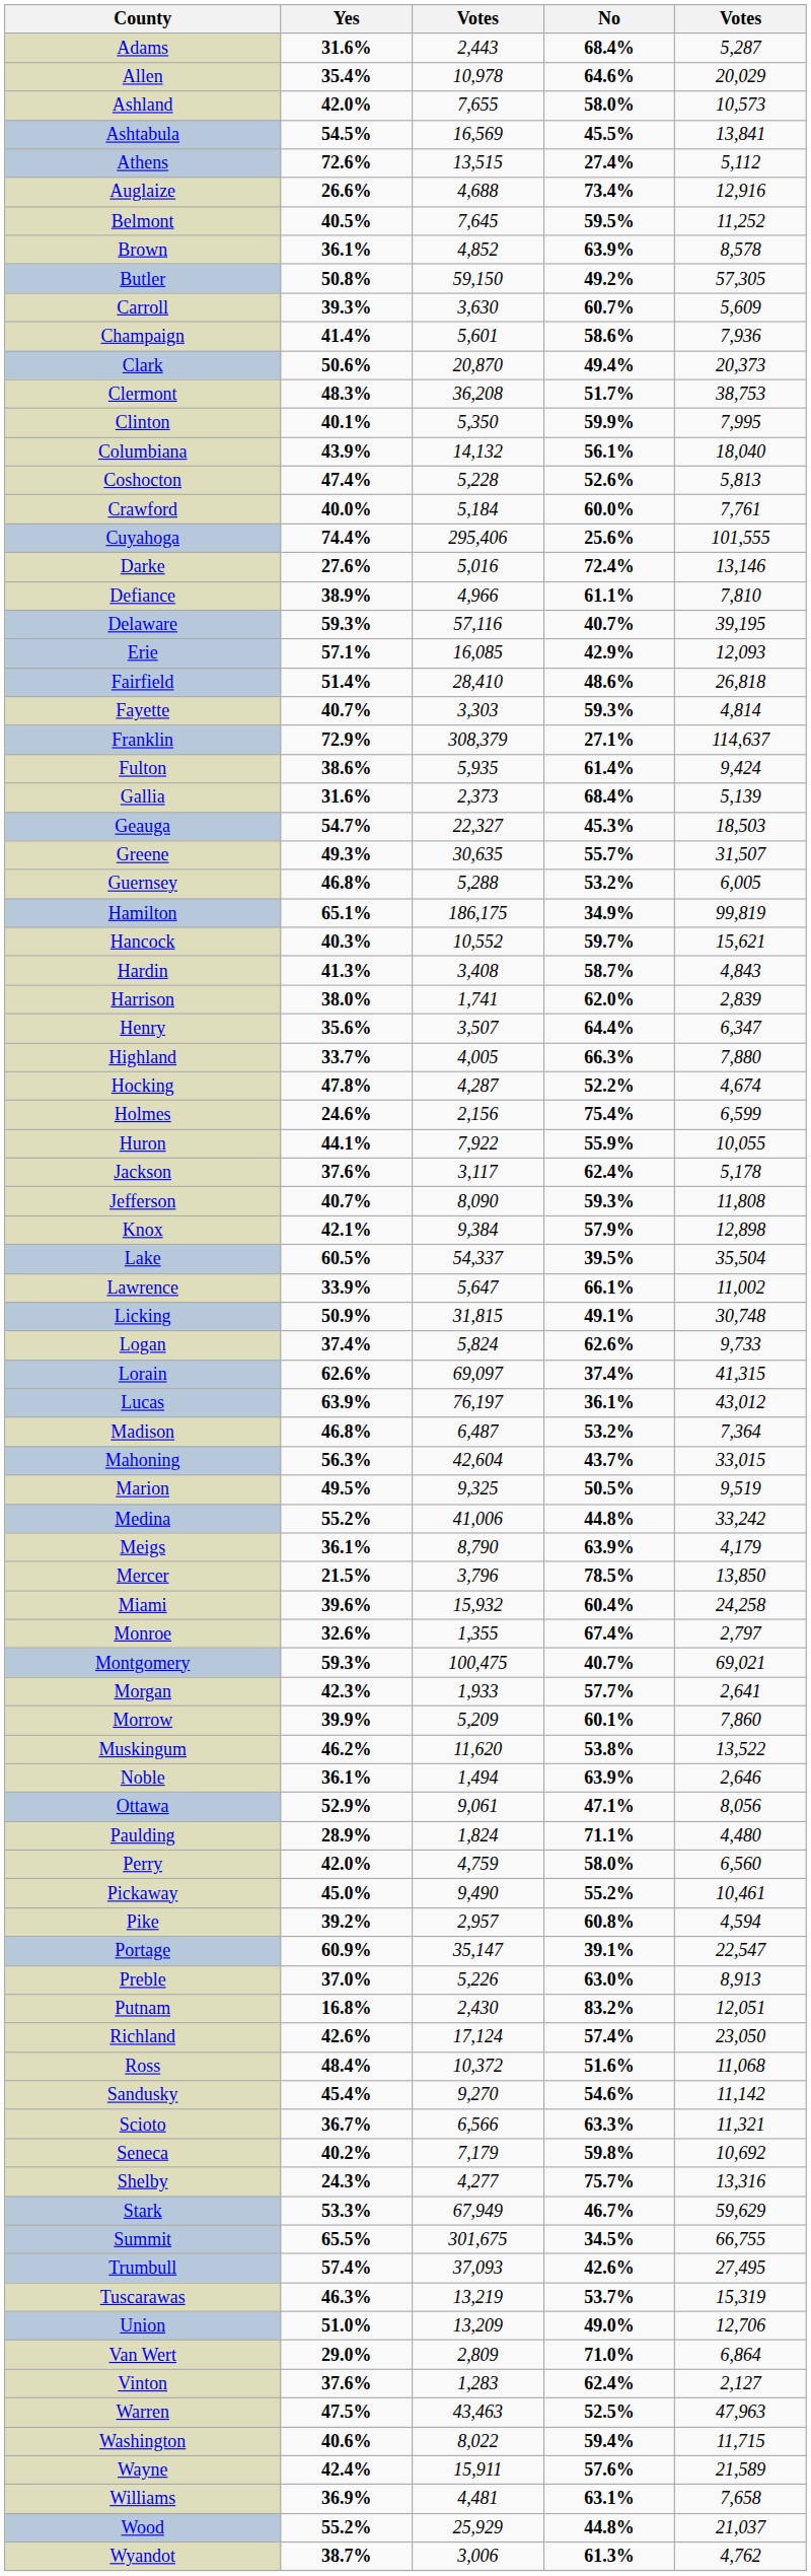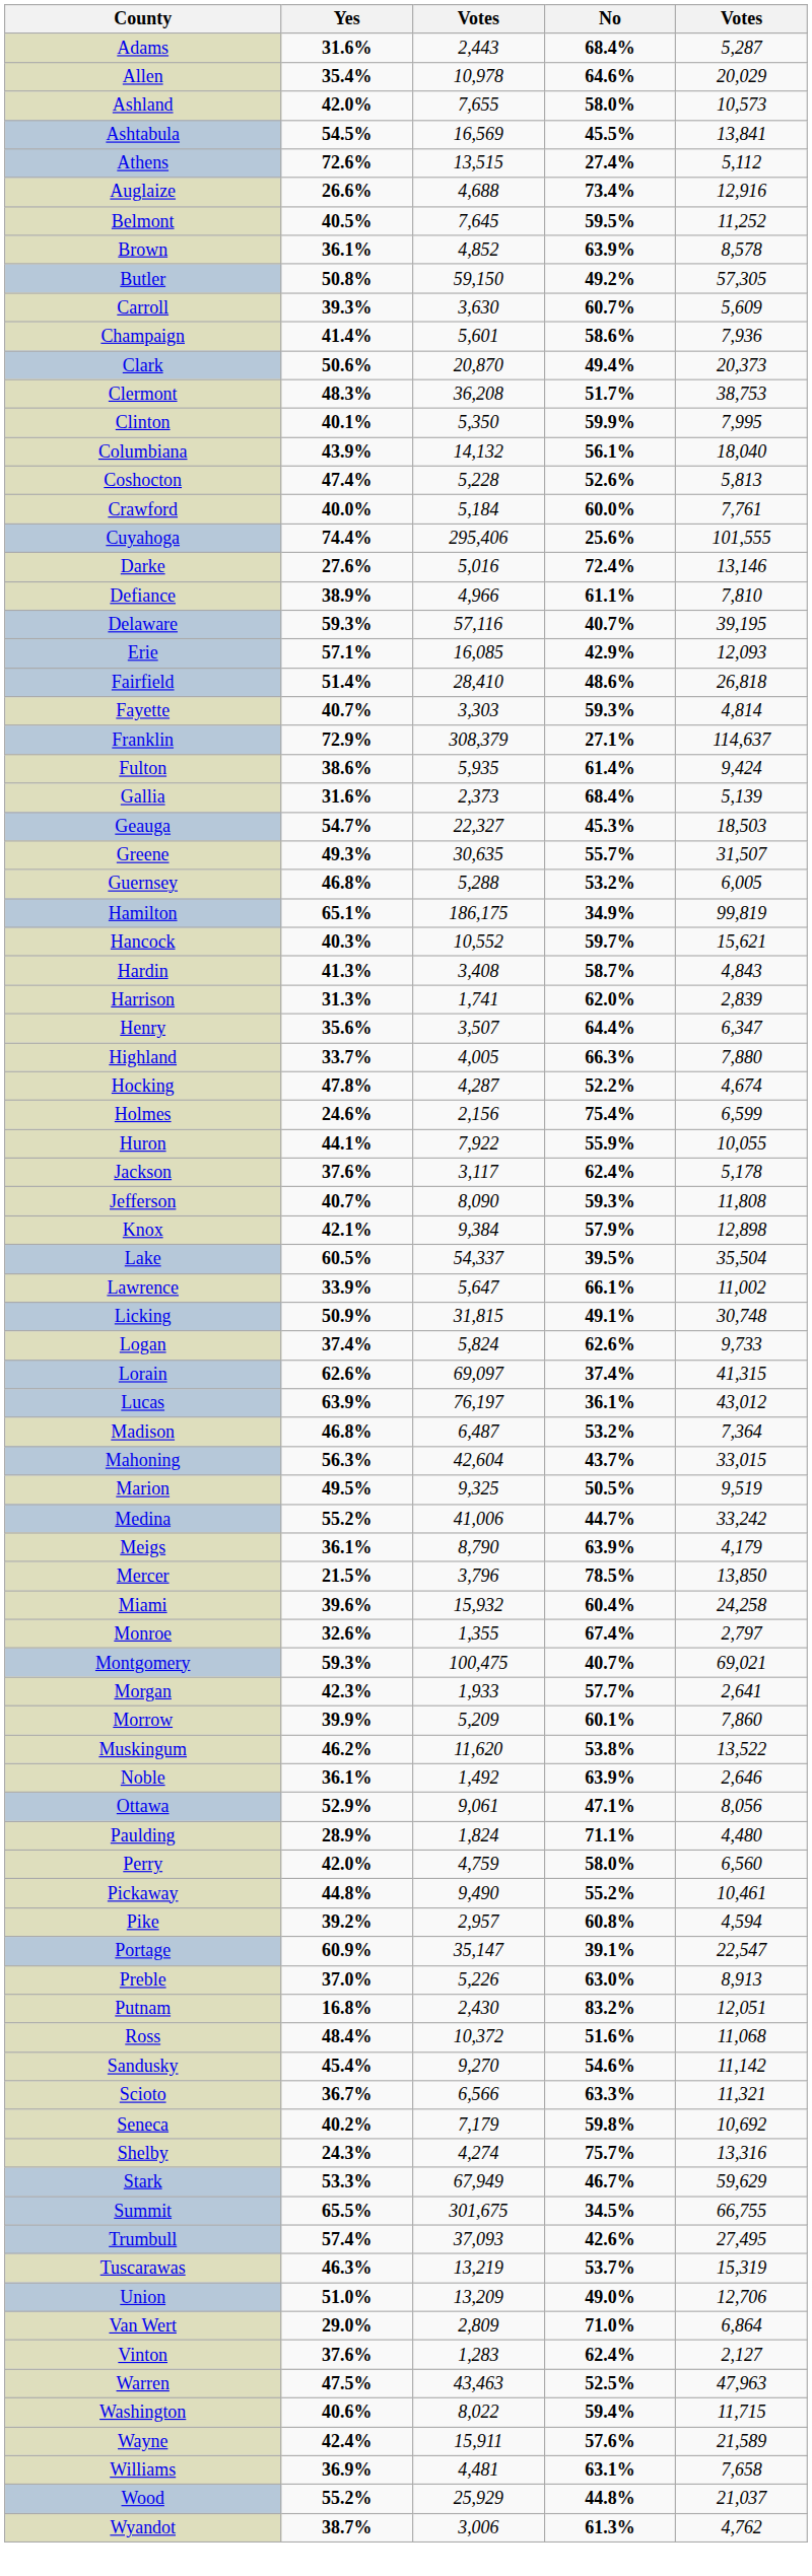Harrison | Yes: 38.0% -> 31.3%
Medina | No: 44.8% -> 44.7%
Noble | column 3: 1,494 -> 1,492
Pickaway | Yes: 45.0% -> 44.8%
- row: Richland | 42.6% | 17,124 | 57.4% | 23,050
Shelby | column 3: 4,277 -> 4,274
